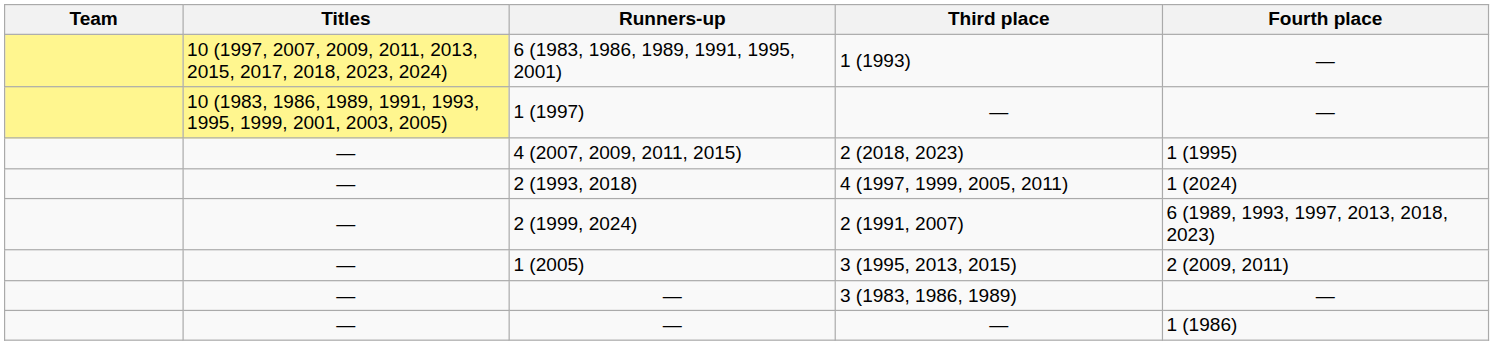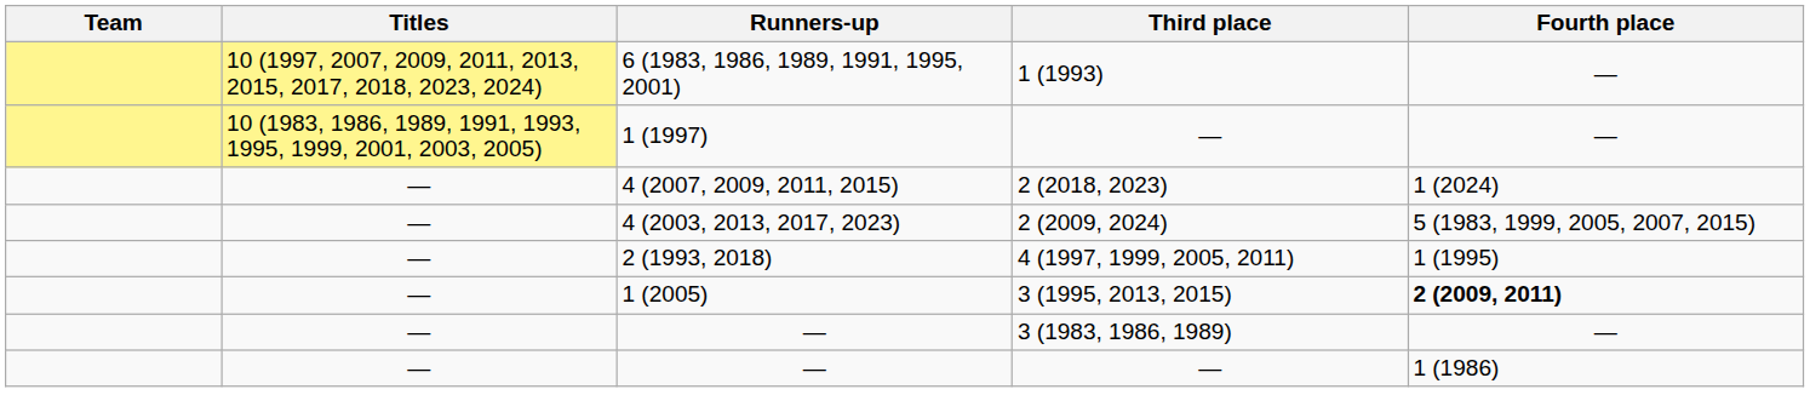4 (2007, 2009, 2011, 2015) | Fourth place: 1 (1995) -> 1 (2024)
+ row: — | 4 (2003, 2013, 2017, 2023) | 2 (2009, 2024) | 5 (1983, 1999, 2005, 2007, 2015)
2 (1993, 2018) | Fourth place: 1 (2024) -> 1 (1995)
- row: — | 2 (1999, 2024) | 2 (1991, 2007) | 6 (1989, 1993, 1997, 2013, 2018, 2023)
1 (2005) | Fourth place: normal -> bold
